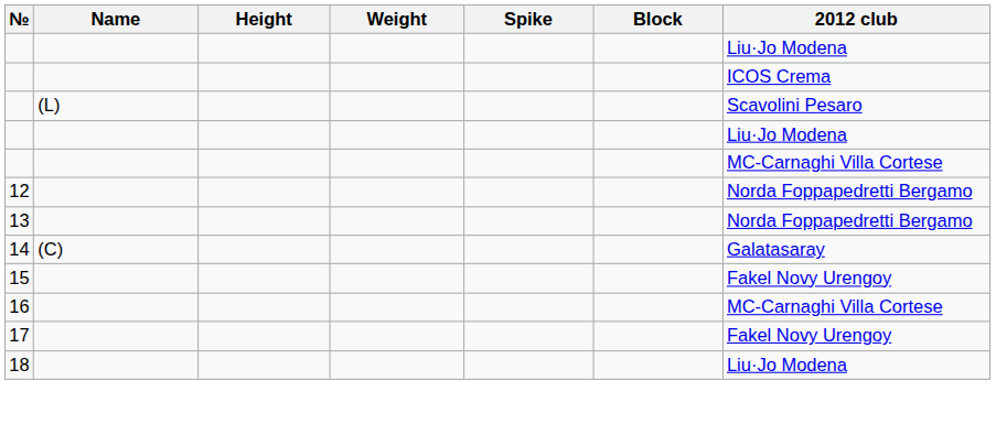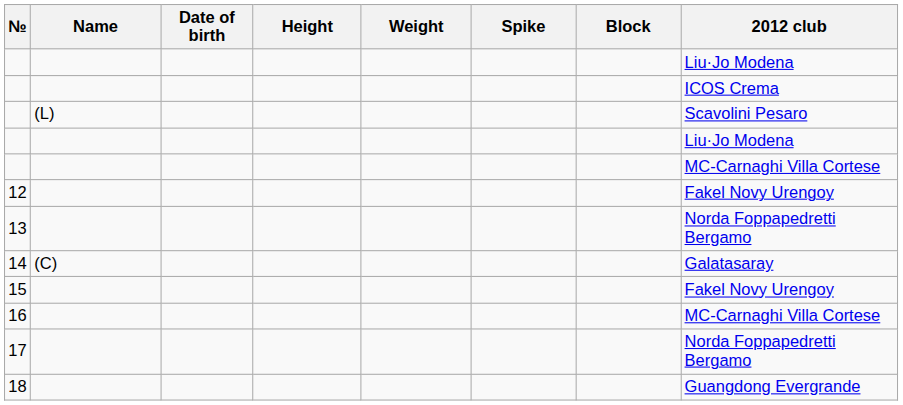+ column: Date of birth
12 | 2012 club: Norda Foppapedretti Bergamo -> Fakel Novy Urengoy
17 | 2012 club: Fakel Novy Urengoy -> Norda Foppapedretti Bergamo
18 | 2012 club: Liu·Jo Modena -> Guangdong Evergrande
